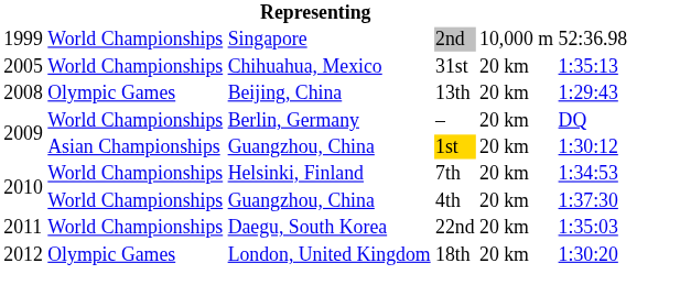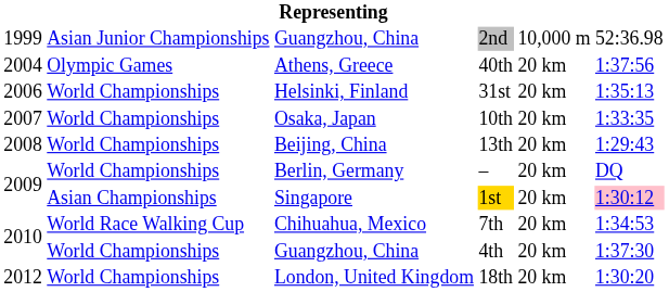2nd | column 2: World Championships -> Asian Junior Championships
2nd | column 3: Singapore -> Guangzhou, China
+ row: 2004 | Olympic Games | Athens, Greece | 40th | 20 km | 1:37:56
31st | column 1: 2005 -> 2006
31st | column 3: Chihuahua, Mexico -> Helsinki, Finland
+ row: 2007 | World Championships | Osaka, Japan | 10th | 20 km | 1:33:35
13th | column 2: Olympic Games -> World Championships
1st | column 3: Guangzhou, China -> Singapore
1st | column 6: no background -> pink background
7th | column 2: World Championships -> World Race Walking Cup
7th | column 3: Helsinki, Finland -> Chihuahua, Mexico
- row: 2011 | World Championships | Daegu, South Korea | 22nd | 20 km | 1:35:03
18th | column 2: Olympic Games -> World Championships
